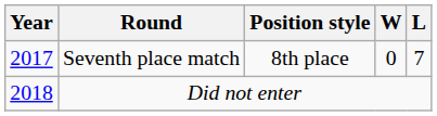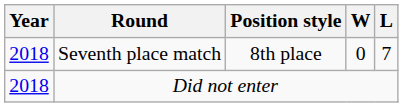Seventh place match | Year: 2017 -> 2018
